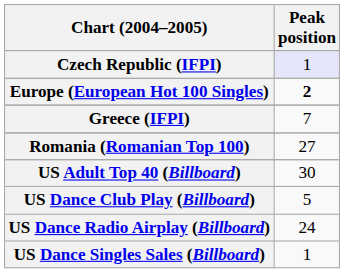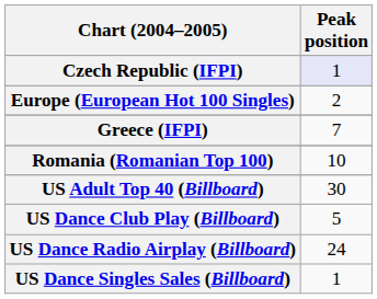Europe (European Hot 100 Singles) | Peak position: bold -> normal
Romania (Romanian Top 100) | Peak position: 27 -> 10
